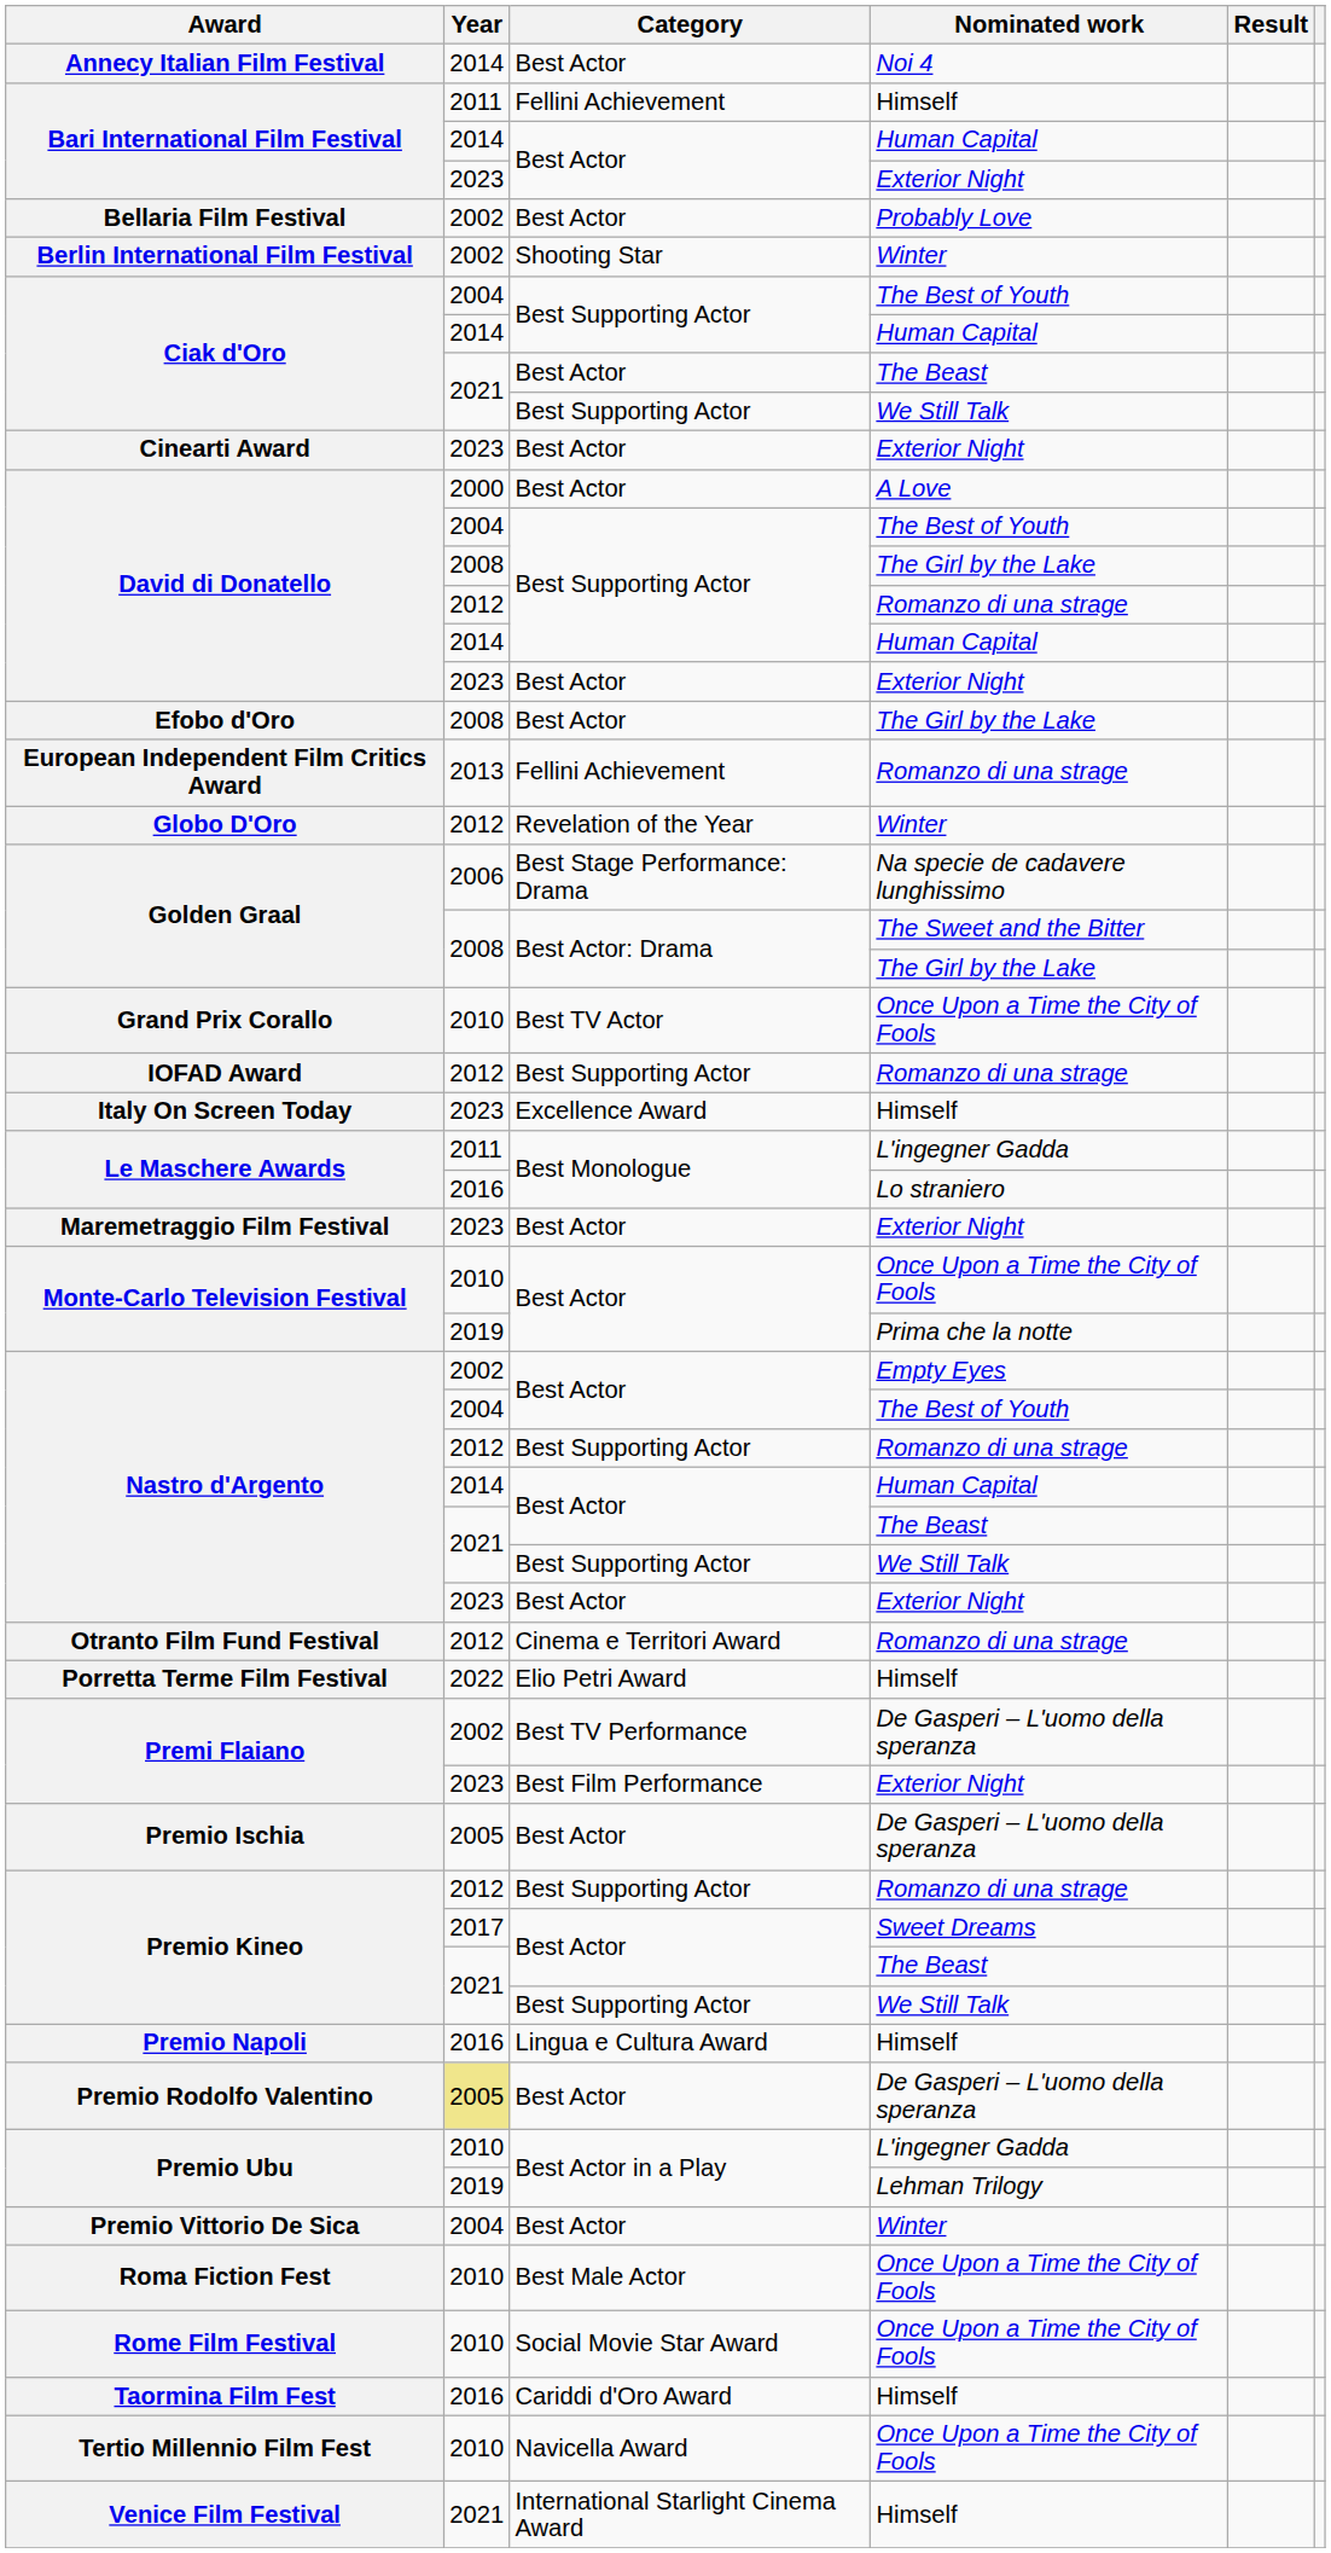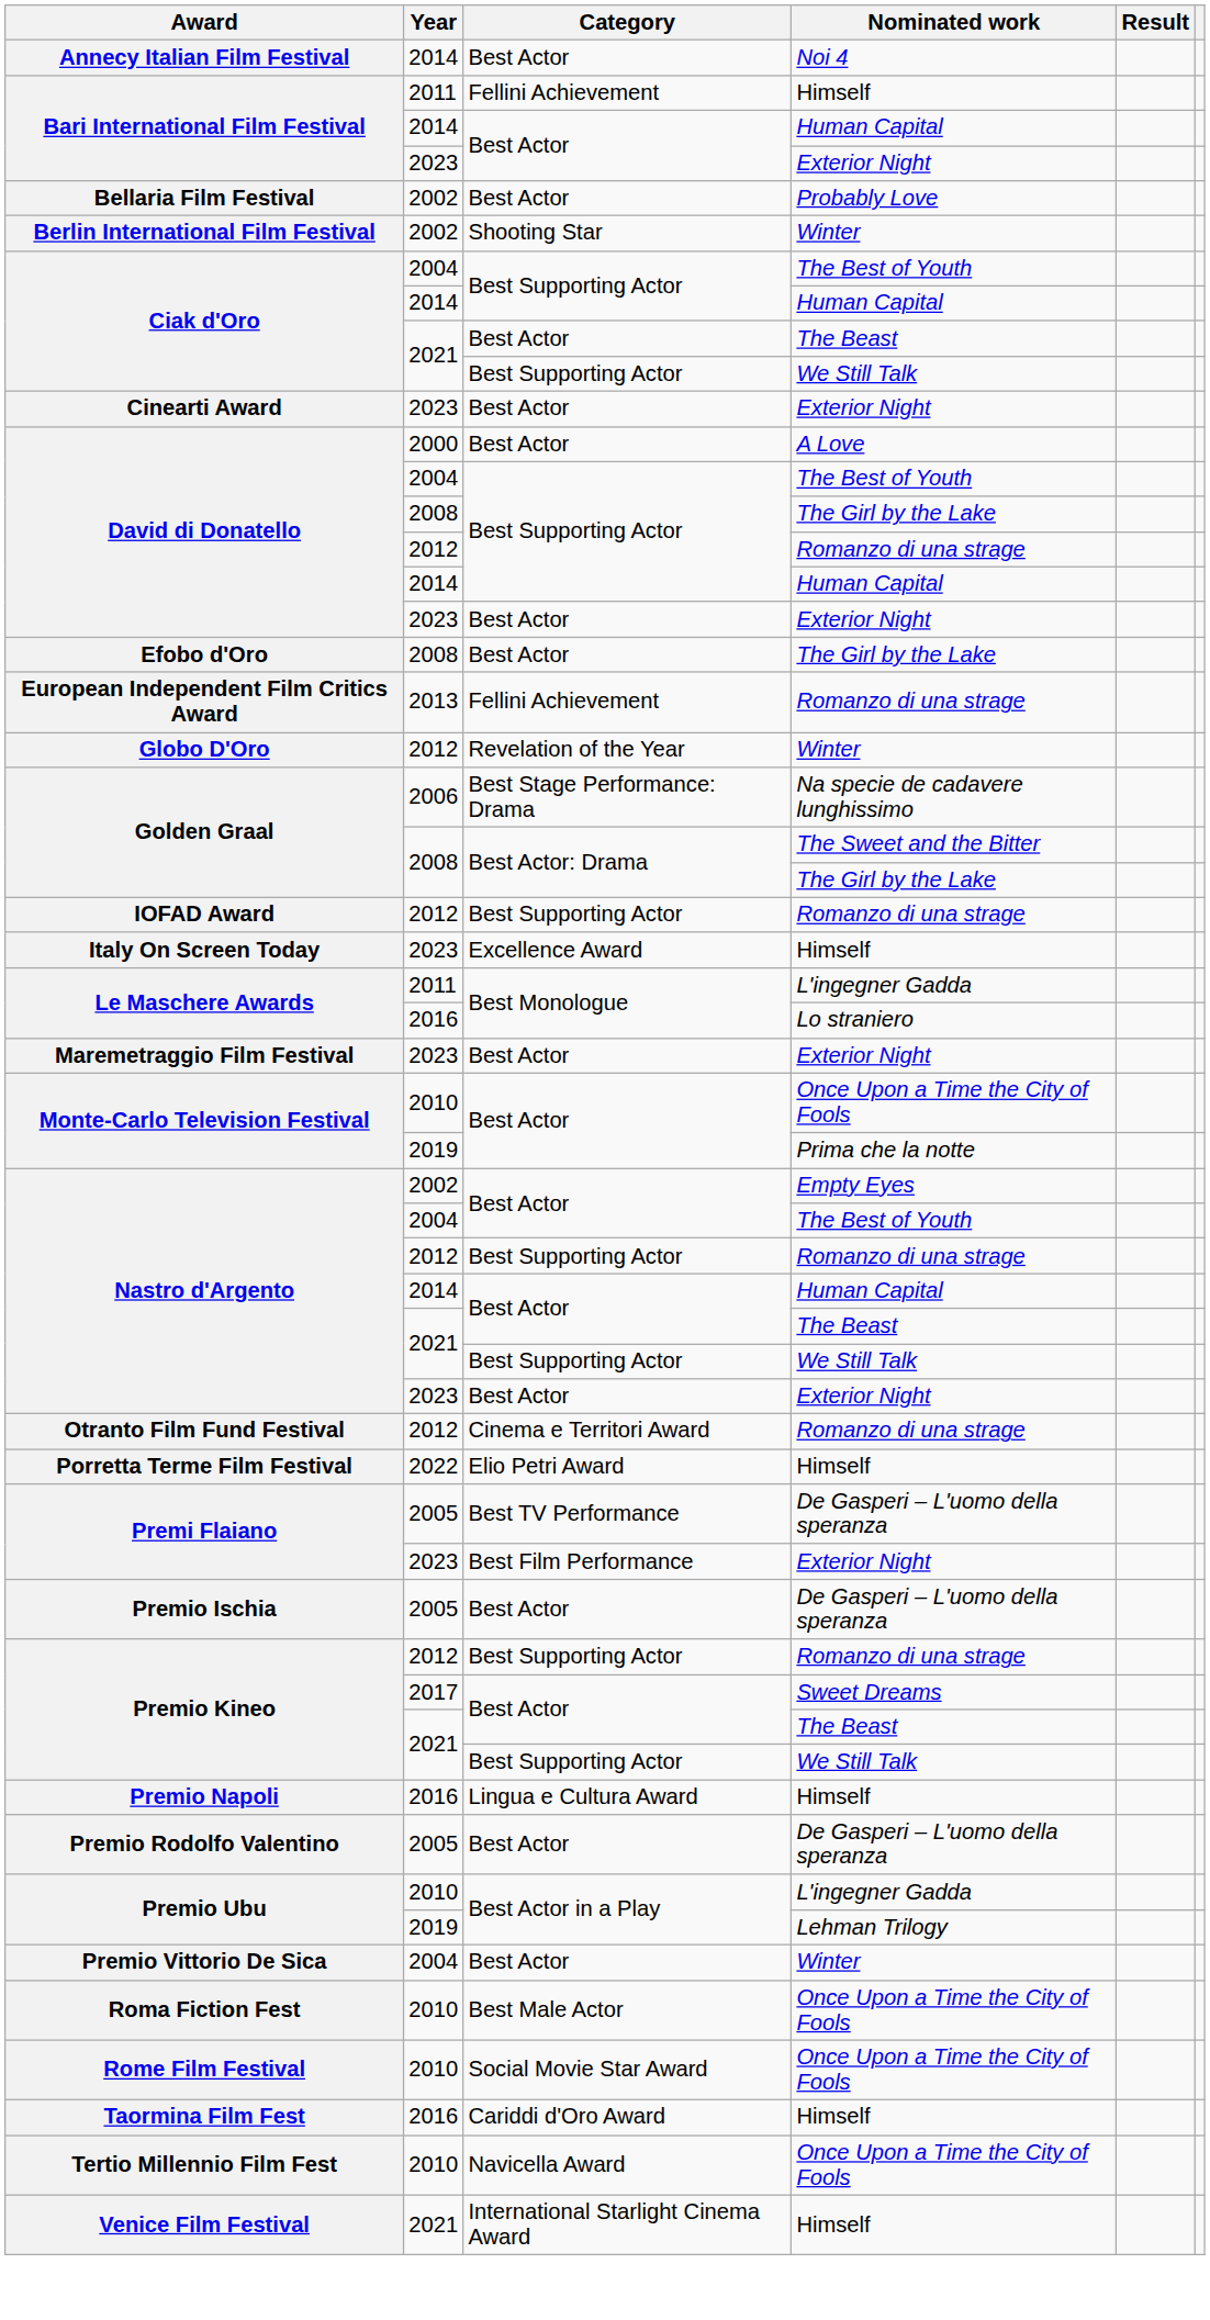- row: Grand Prix Corallo | 2010 | Best TV Actor | Once Upon a Time the City of Fools
Premi Flaiano / De Gasperi – L'uomo della speranza | Year: 2002 -> 2005
Premio Rodolfo Valentino | Year: khaki background -> no background
